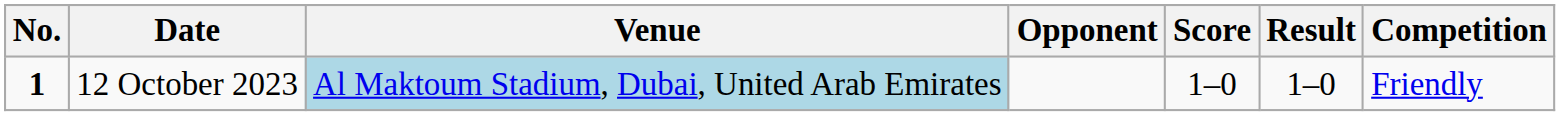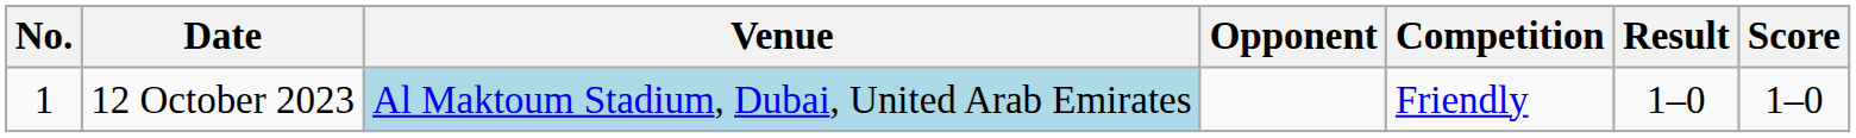columns swapped: Score <-> Competition
12 October 2023 | No.: bold -> normal
